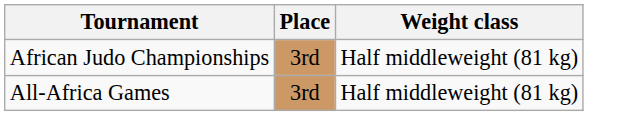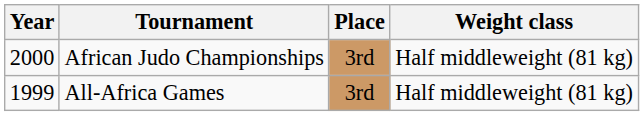+ column: Year | 2000 | 1999
